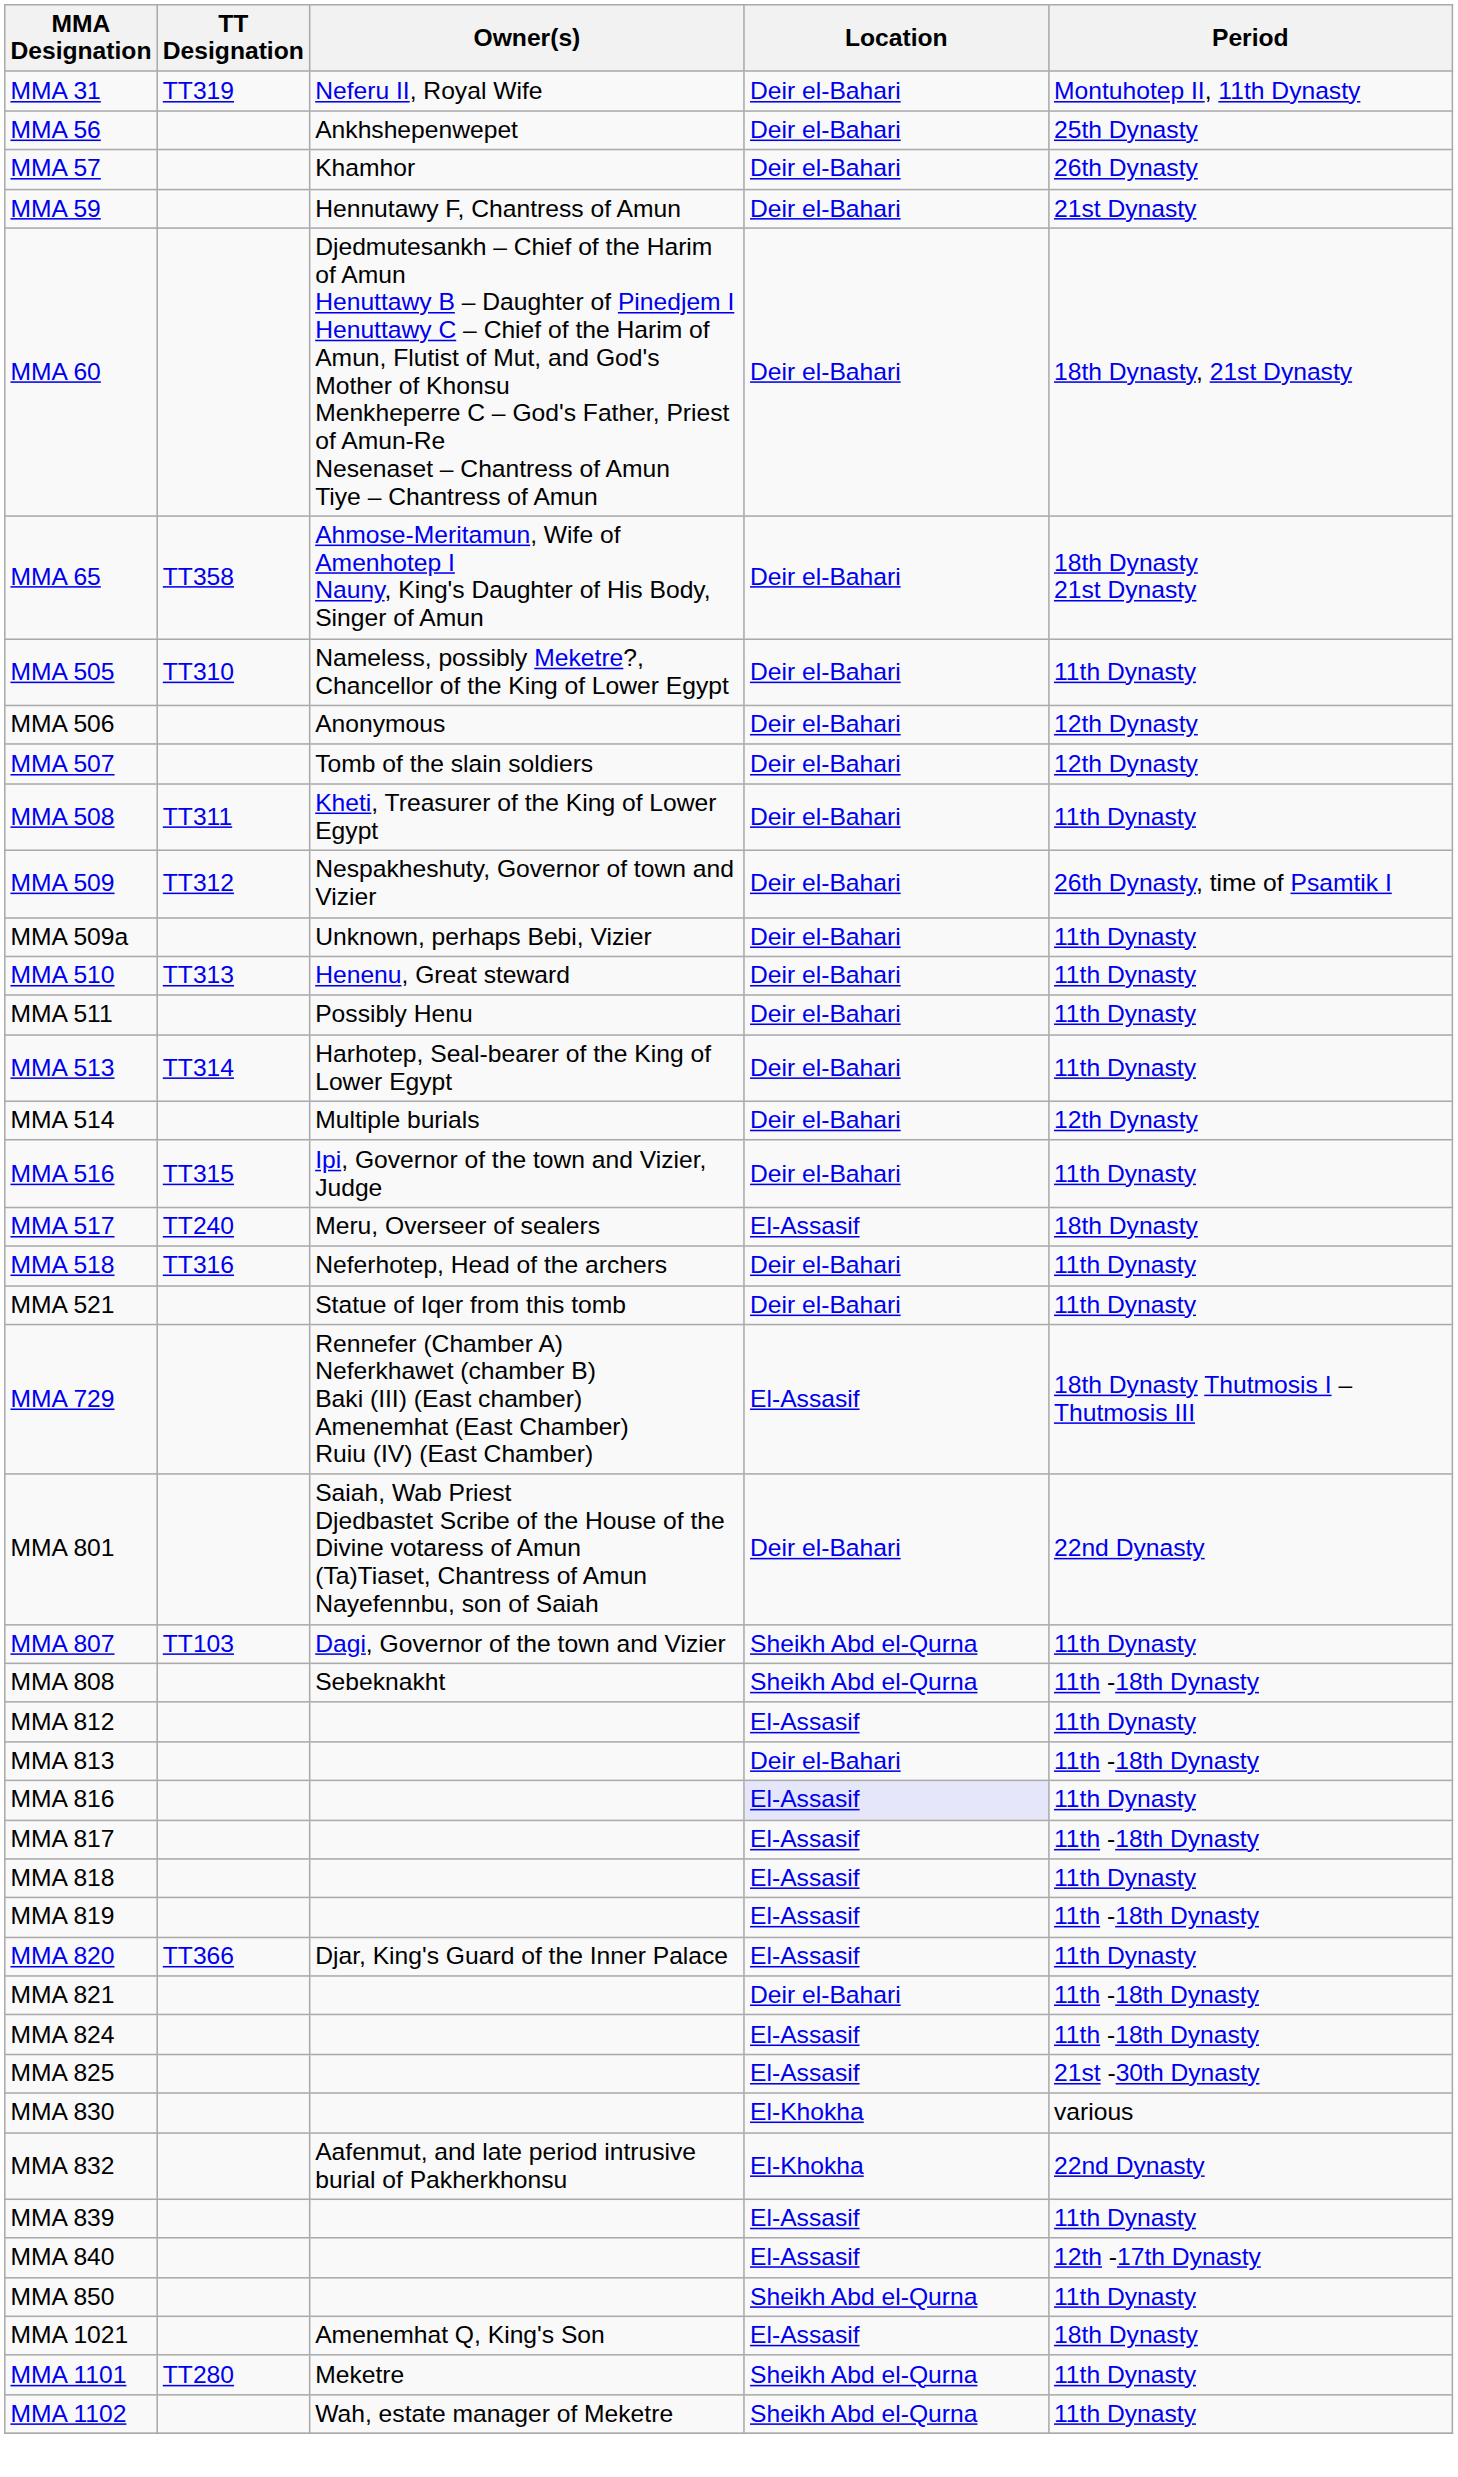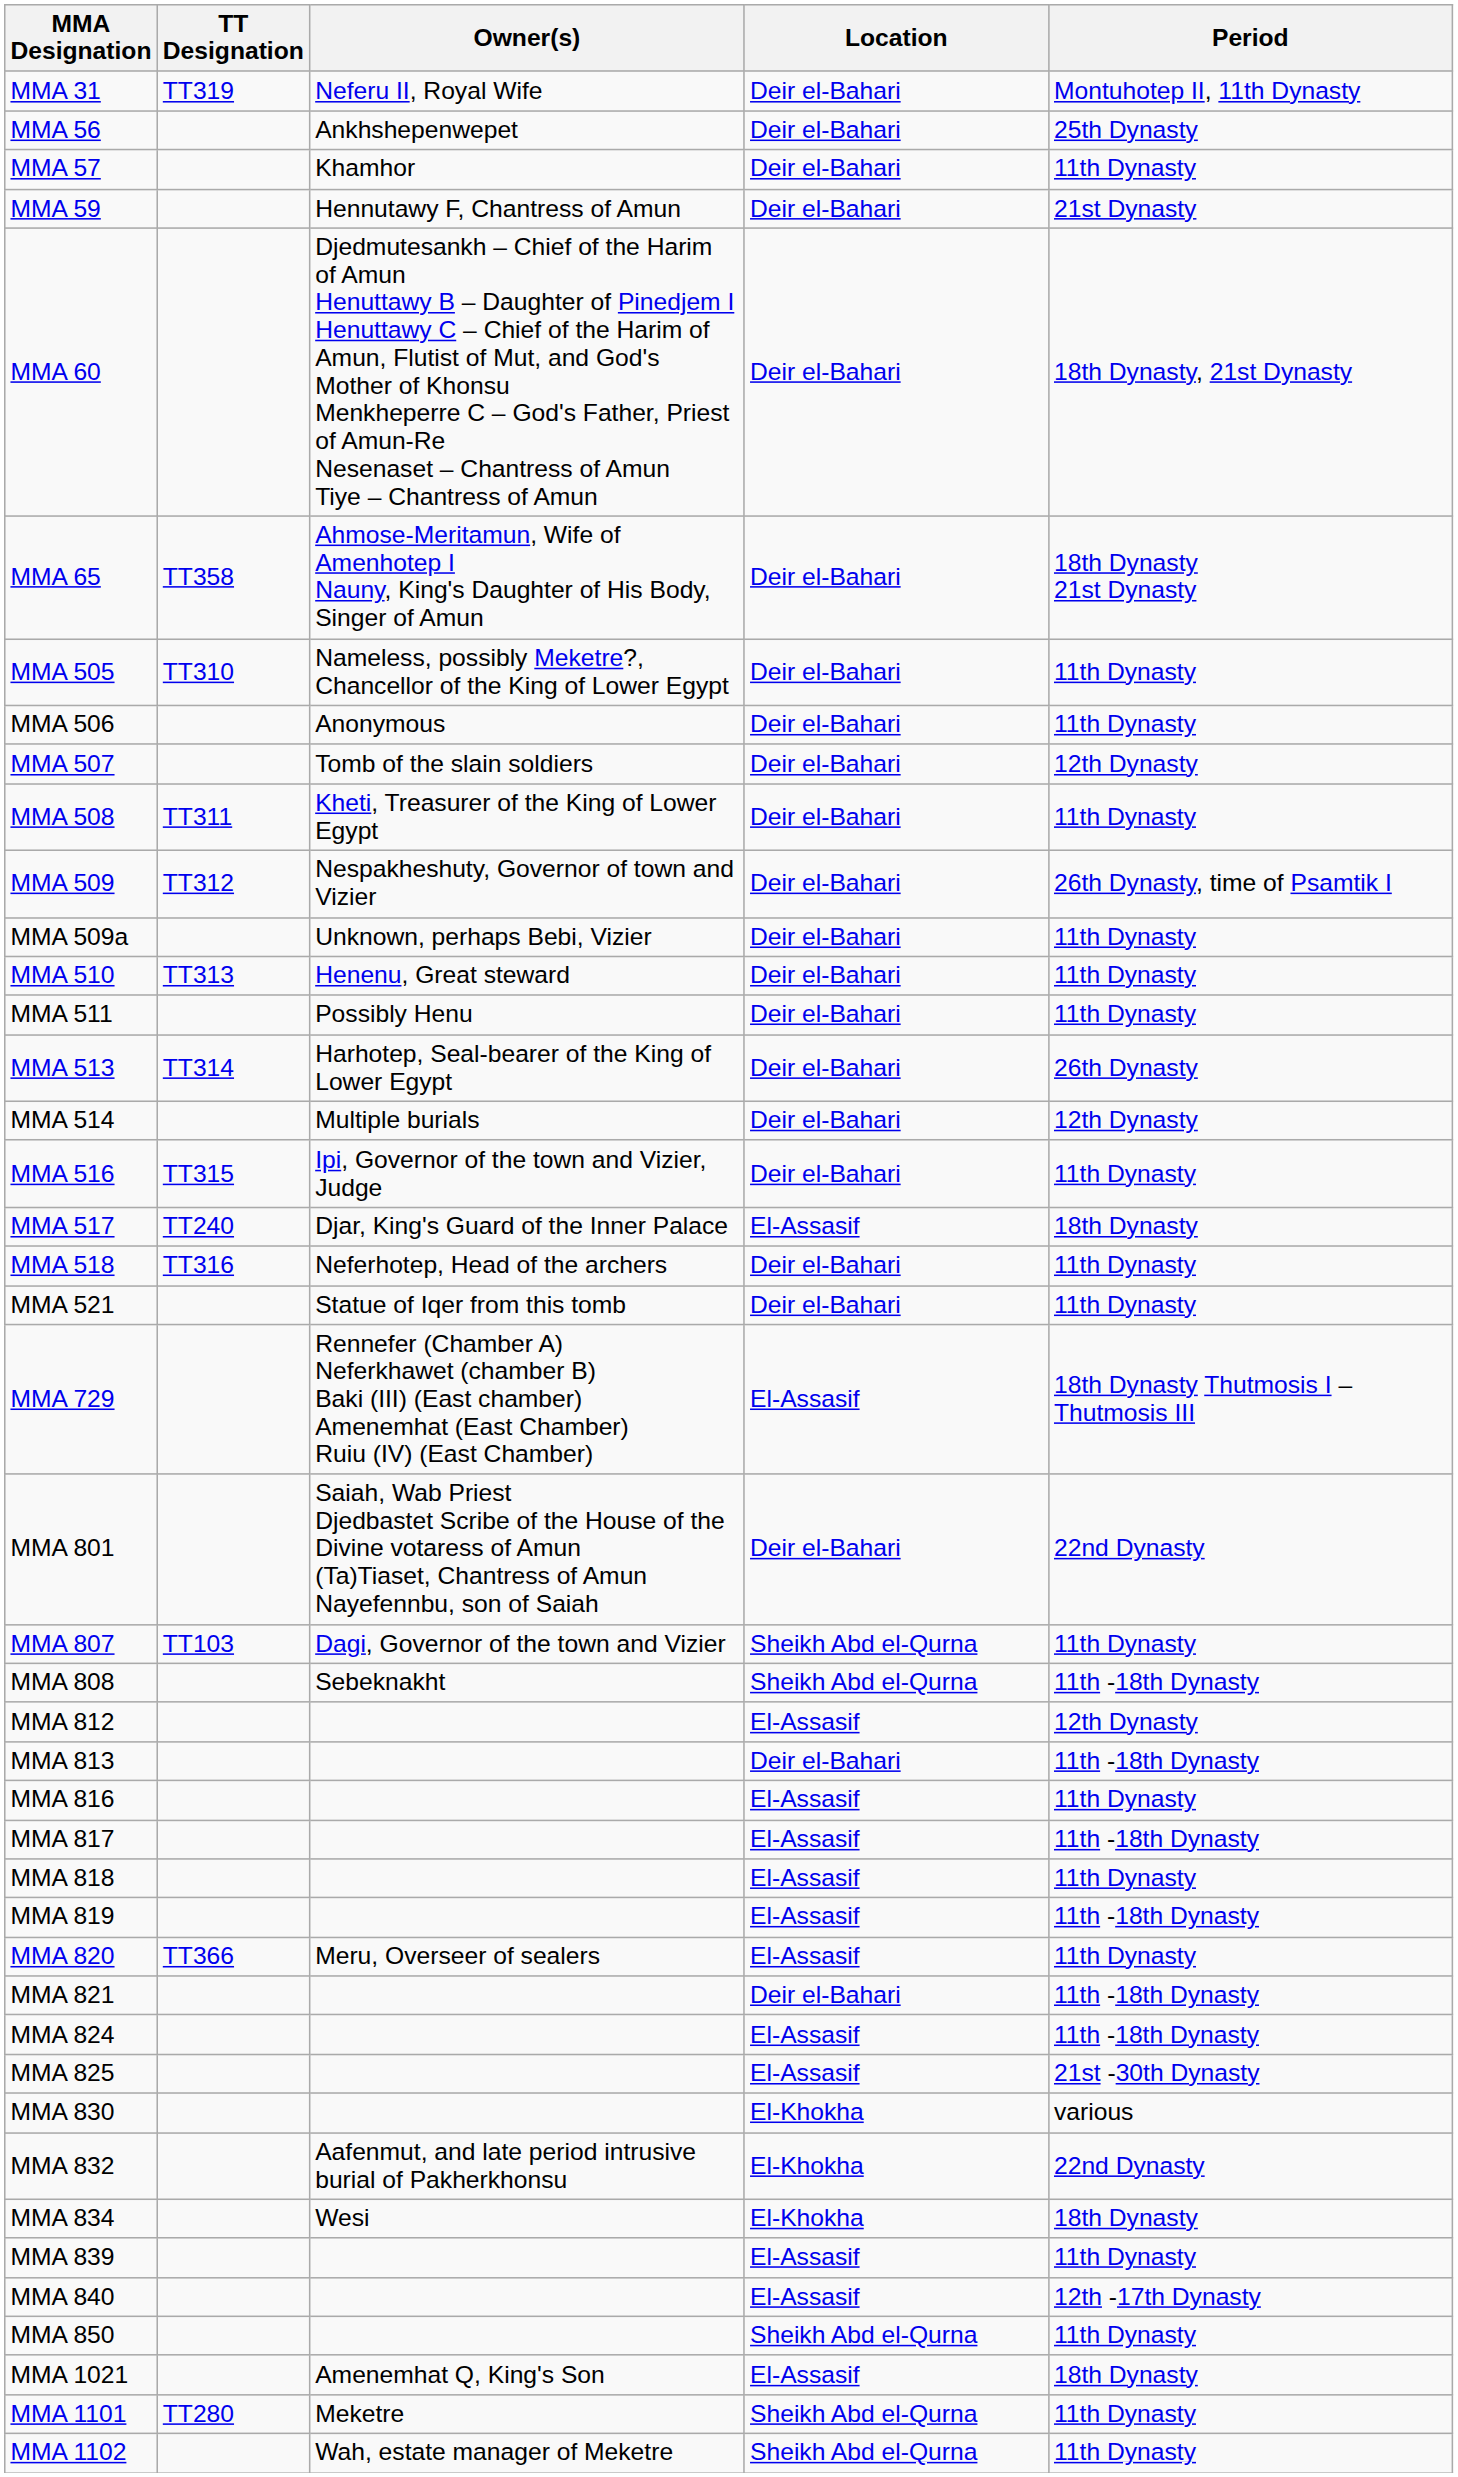MMA 57 | Period: 26th Dynasty -> 11th Dynasty
MMA 506 | Period: 12th Dynasty -> 11th Dynasty
MMA 513 | Period: 11th Dynasty -> 26th Dynasty
MMA 517 | Owner(s): Meru, Overseer of sealers -> Djar, King's Guard of the Inner Palace
MMA 812 | Period: 11th Dynasty -> 12th Dynasty
MMA 816 | Location: lavender background -> no background
MMA 820 | Owner(s): Djar, King's Guard of the Inner Palace -> Meru, Overseer of sealers
+ row: MMA 834 | Wesi | El-Khokha | 18th Dynasty
